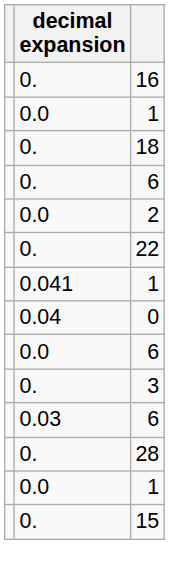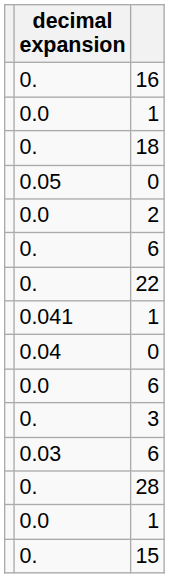+ row: 0.05 | 0
rows swapped: 0. / 6 <-> 2
